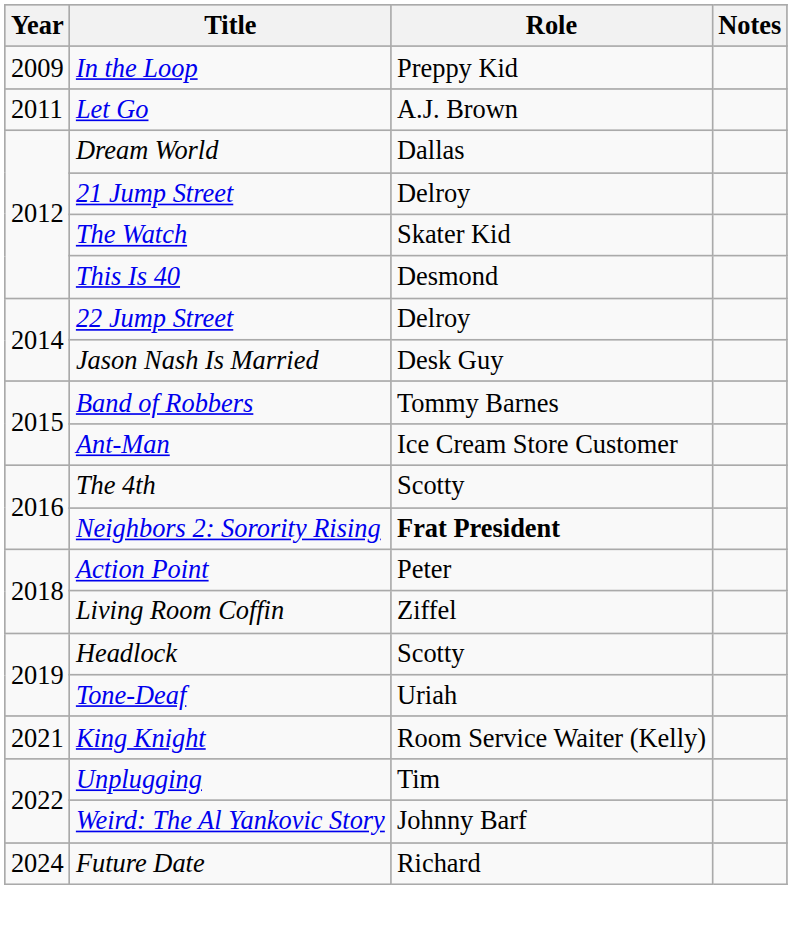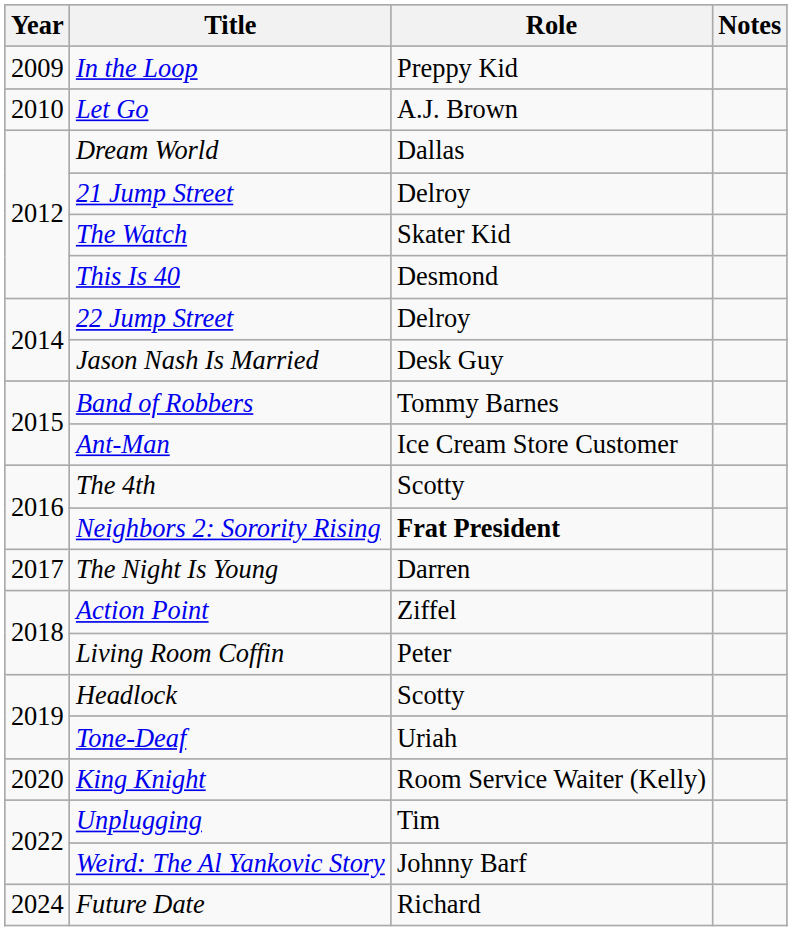Let Go | Year: 2011 -> 2010
+ row: 2017 | The Night Is Young | Darren
Action Point | Role: Peter -> Ziffel
Living Room Coffin | Role: Ziffel -> Peter
King Knight | Year: 2021 -> 2020
